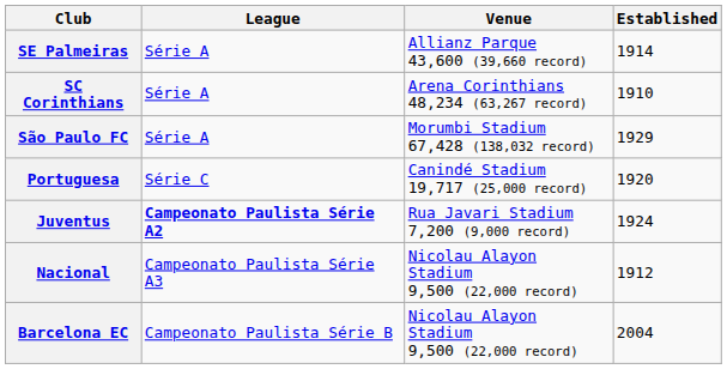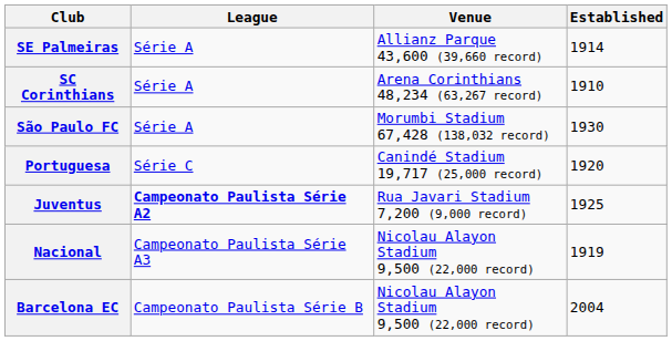São Paulo FC | Established: 1929 -> 1930
Juventus | Established: 1924 -> 1925
Nacional | Established: 1912 -> 1919
